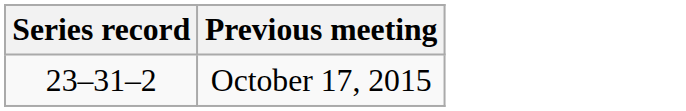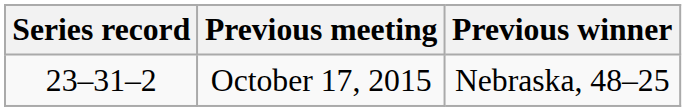+ column: Previous winner | Nebraska, 48–25
